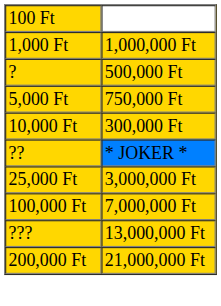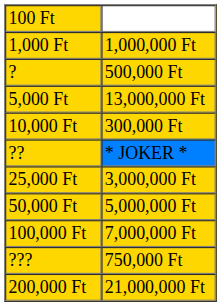5,000 Ft | column 2: 750,000 Ft -> 13,000,000 Ft
+ row: 50,000 Ft | 5,000,000 Ft
??? | column 2: 13,000,000 Ft -> 750,000 Ft
